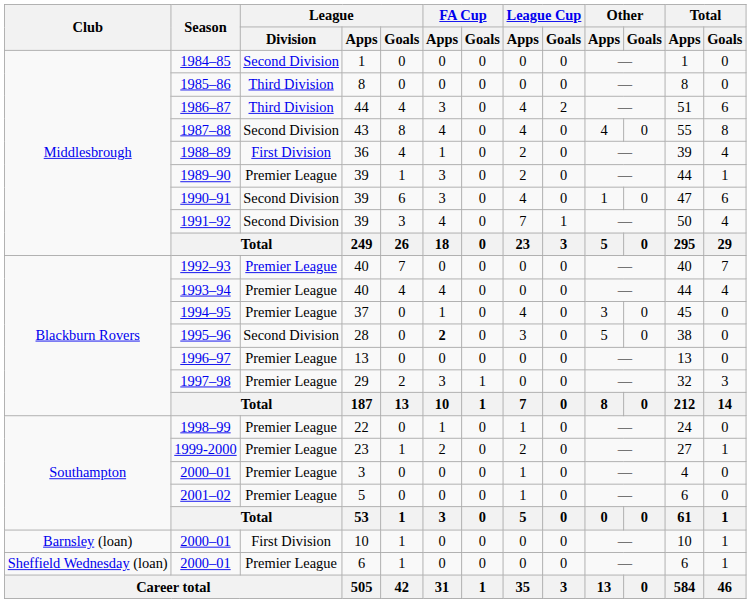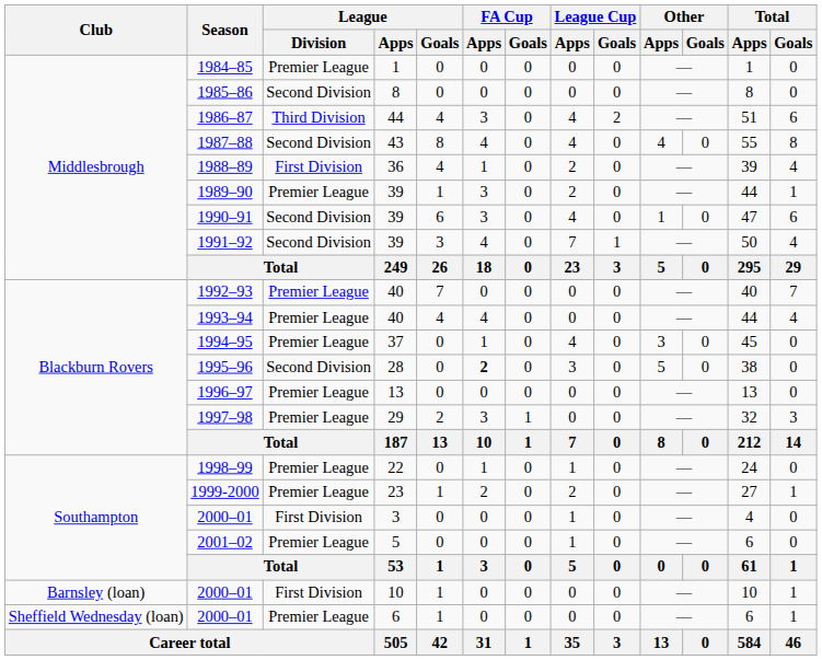1984–85 | League / Division: Second Division -> Premier League
1985–86 | League / Division: Third Division -> Second Division
2000–01 / 3 | League / Division: Premier League -> First Division
